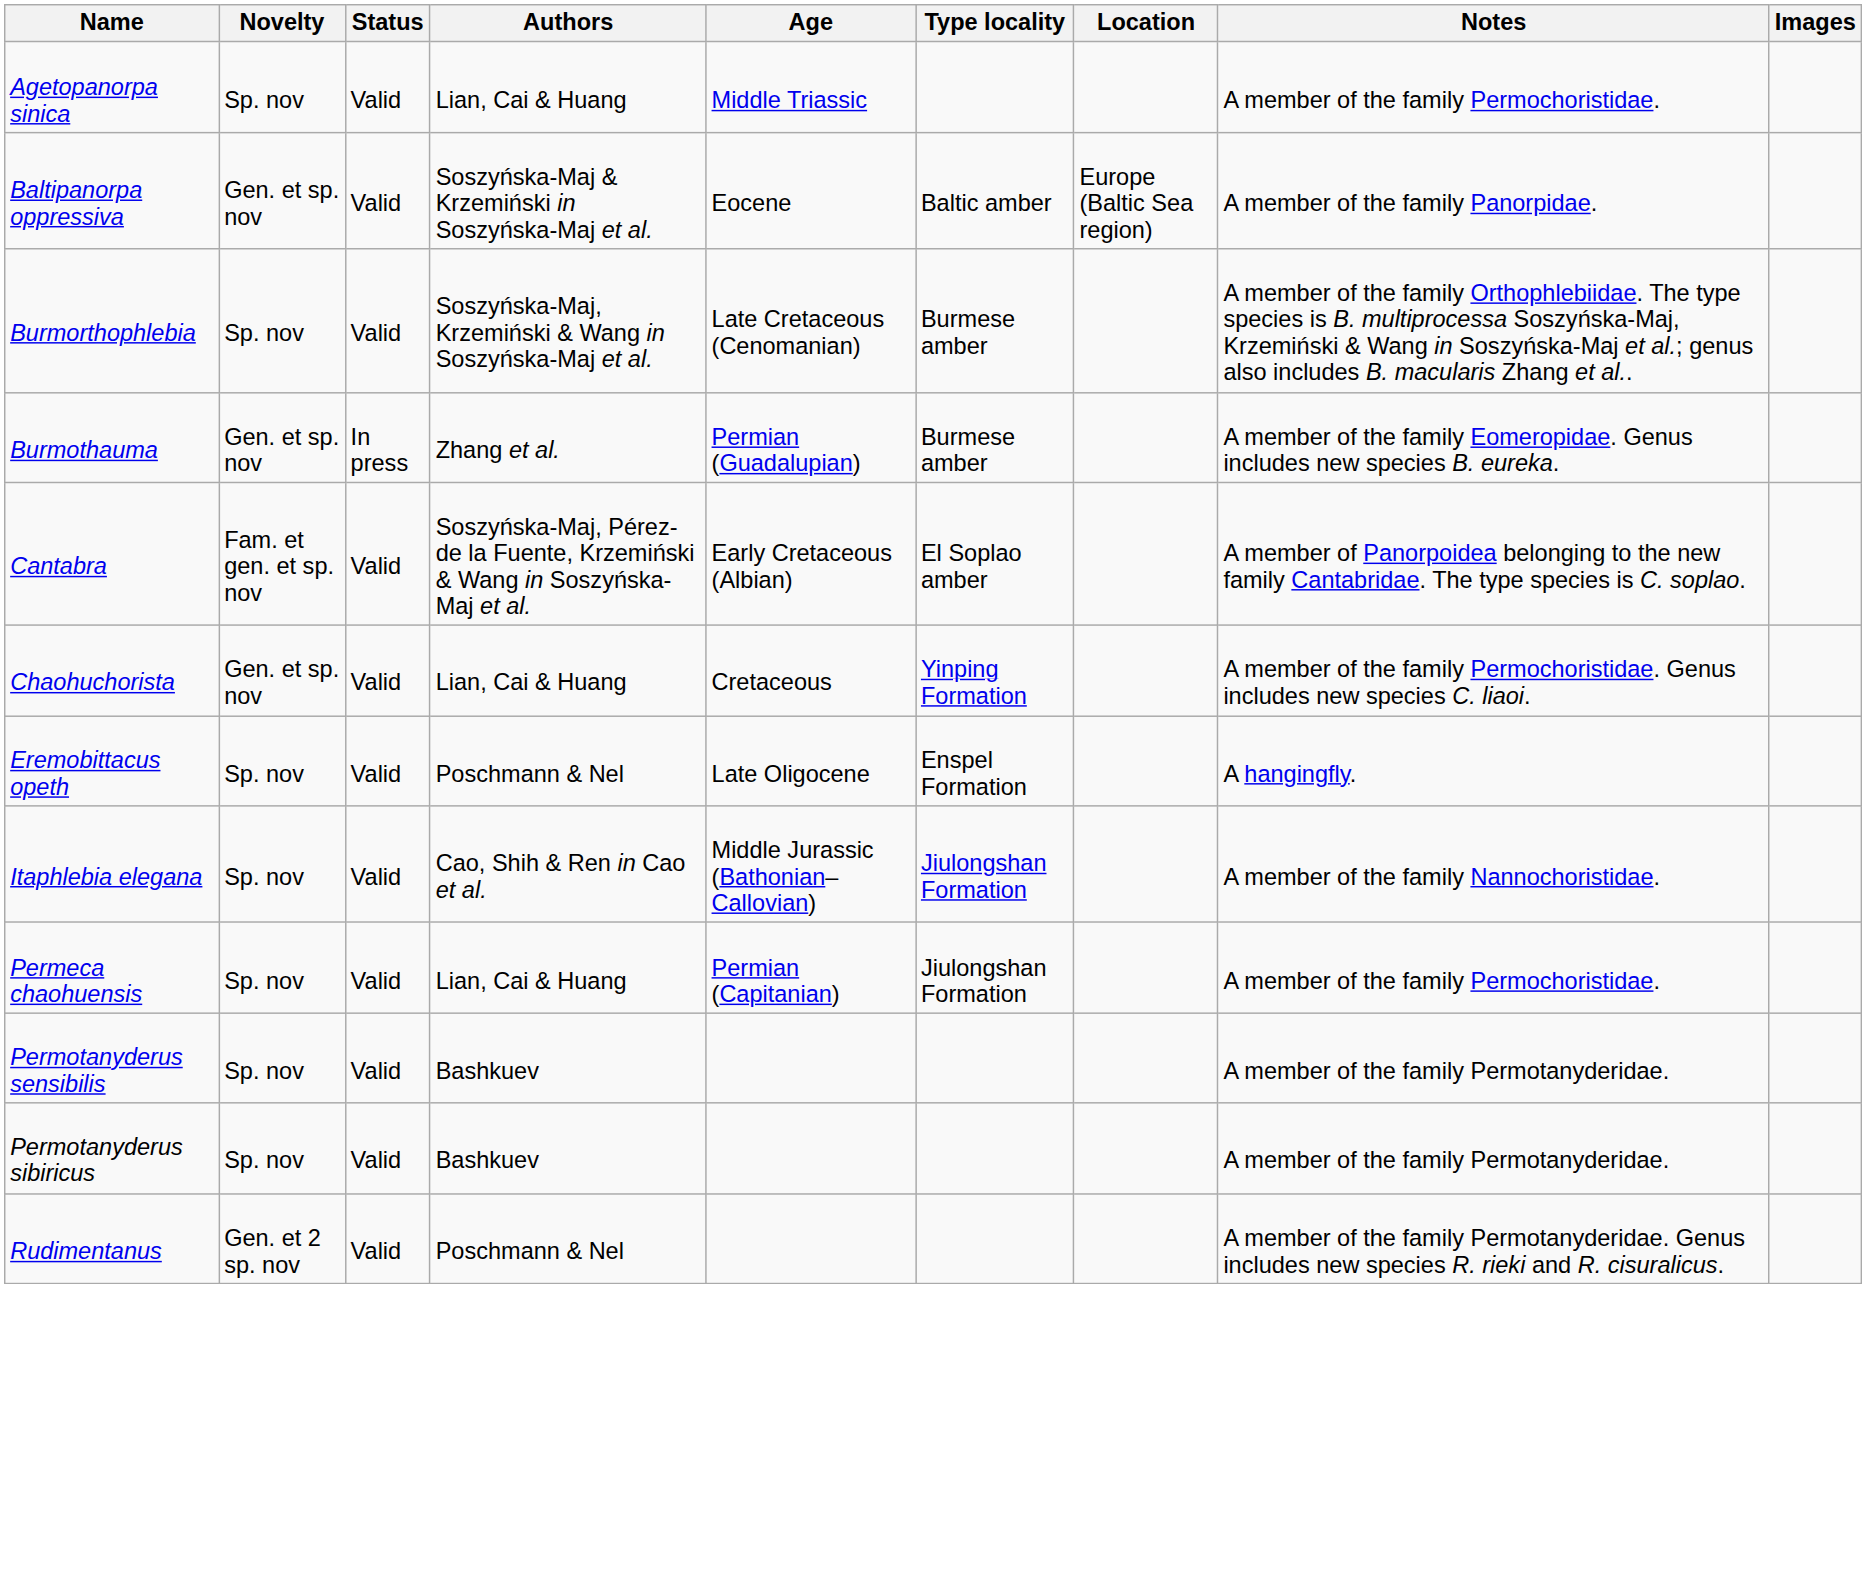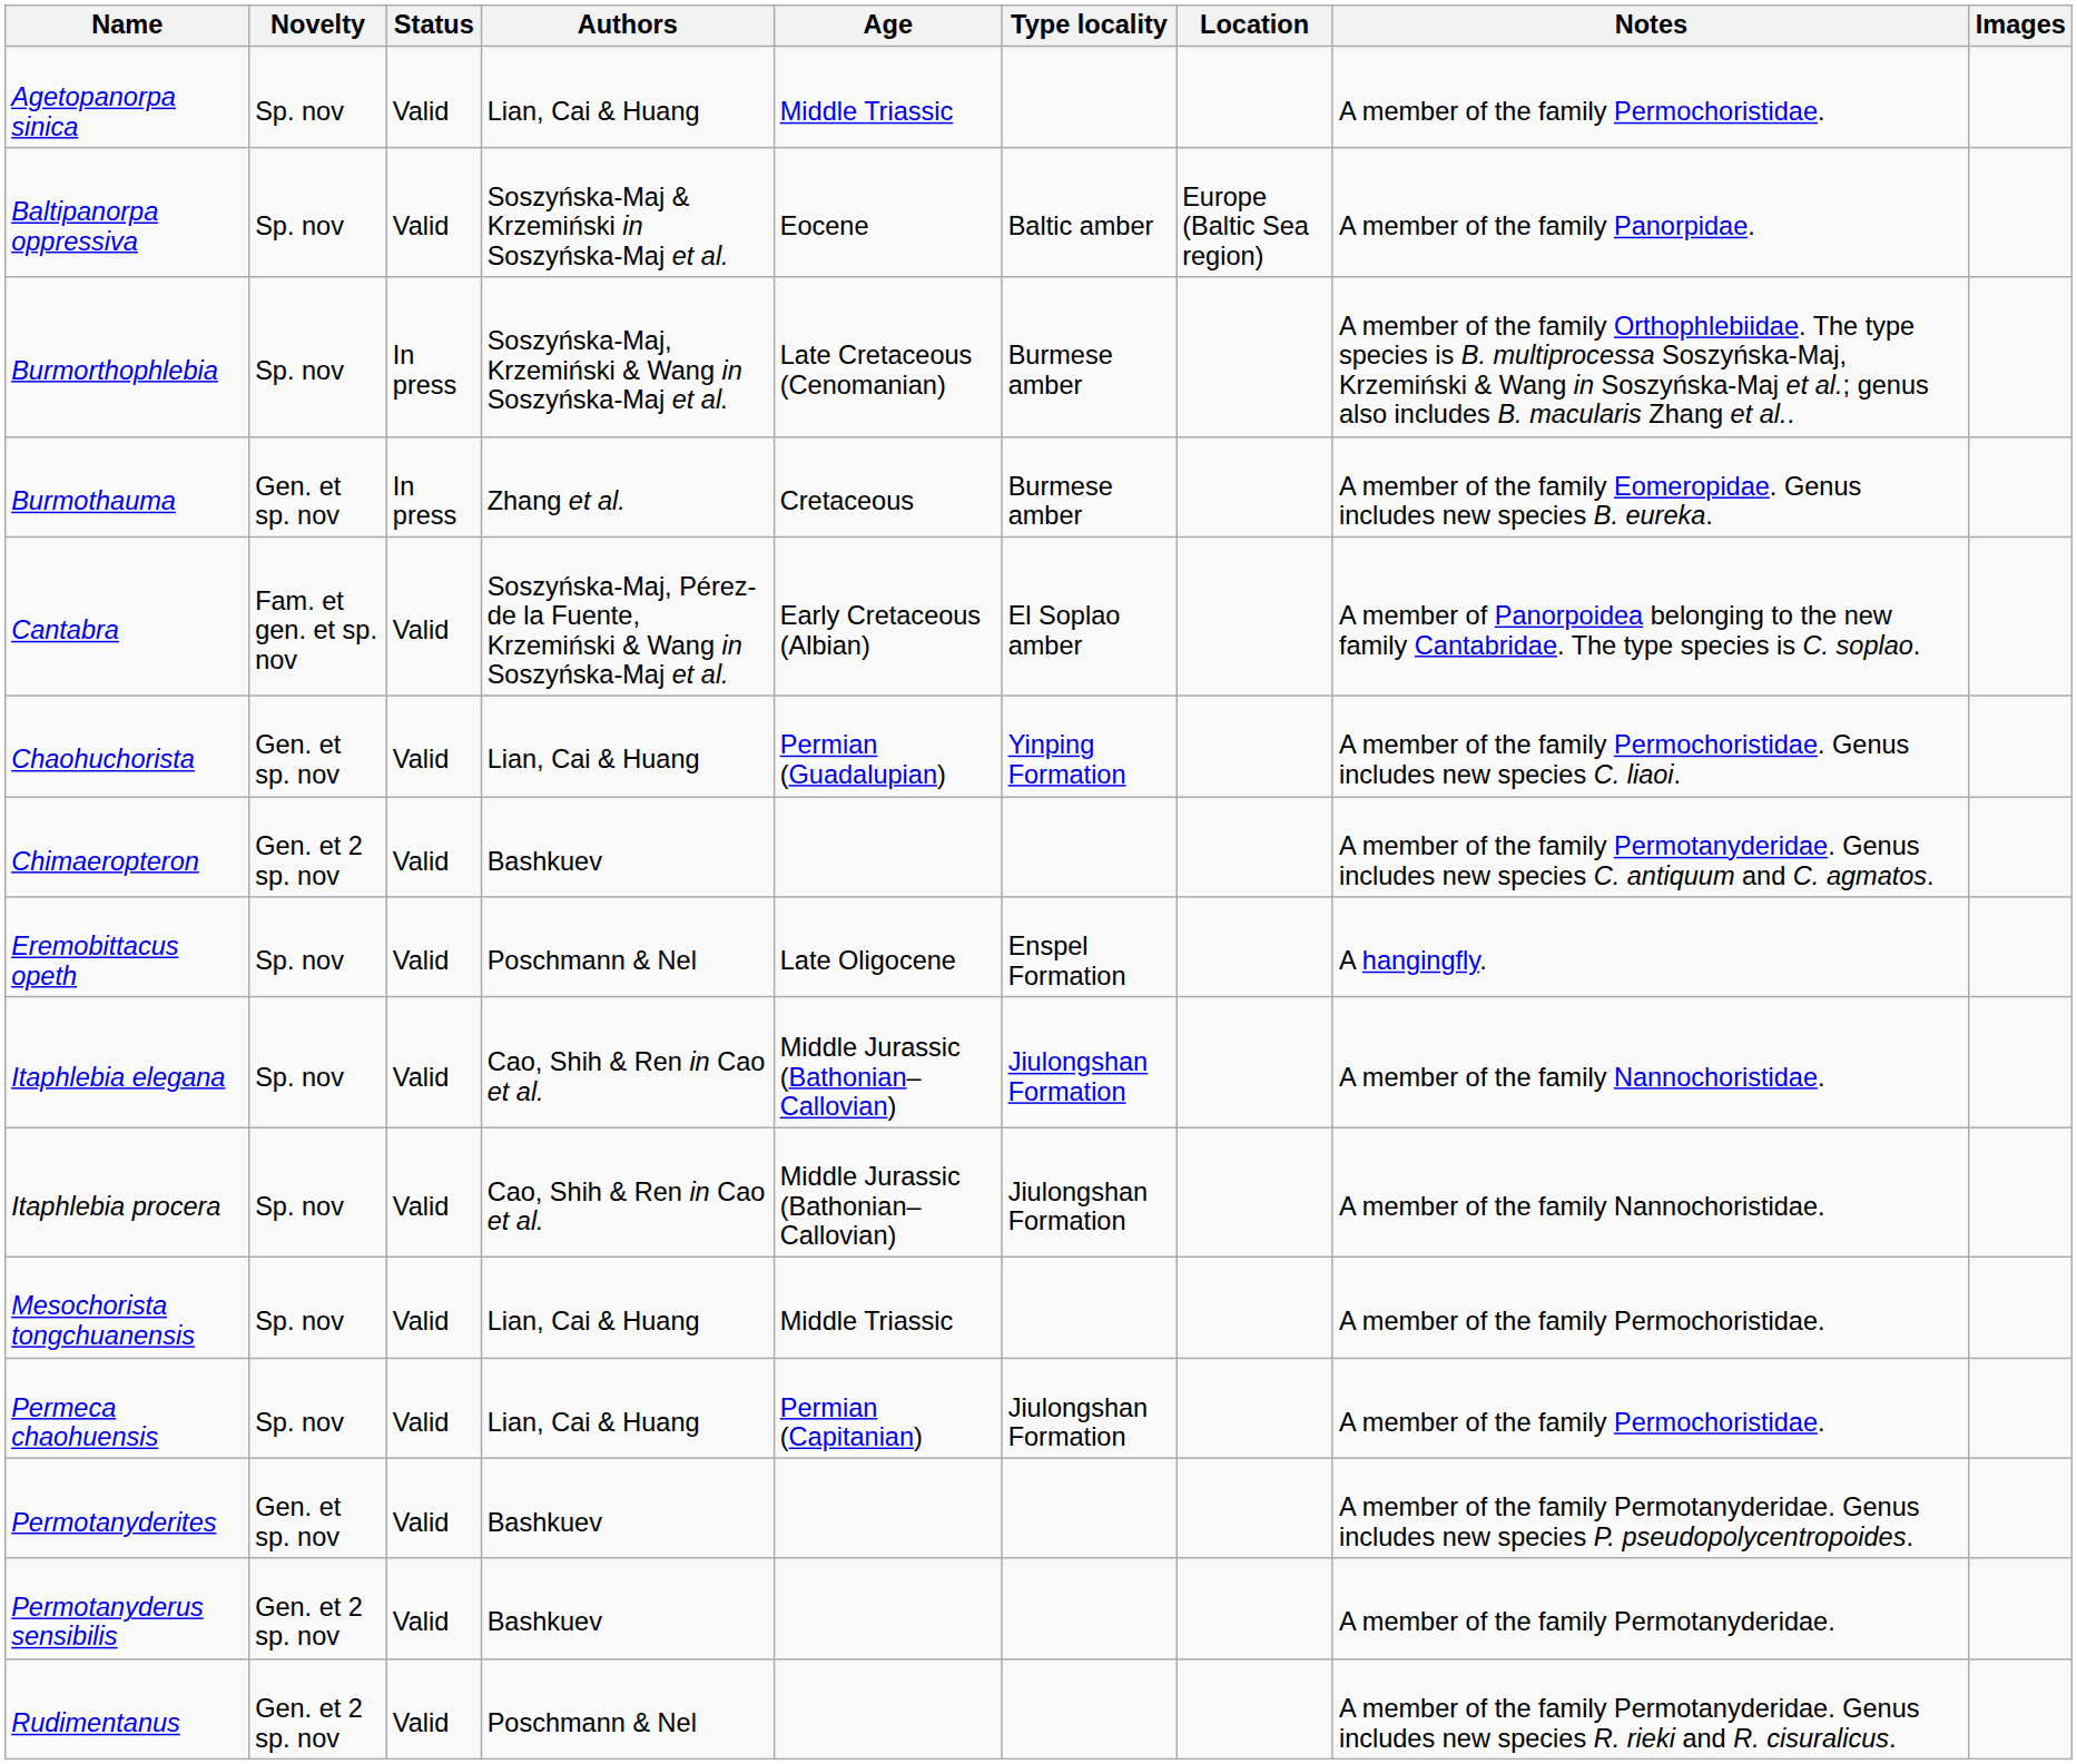Baltipanorpa oppressiva | Novelty: Gen. et sp. nov -> Sp. nov
Burmorthophlebia | Status: Valid -> In press
Burmothauma | Age: Permian (Guadalupian) -> Cretaceous
Chaohuchorista | Age: Cretaceous -> Permian (Guadalupian)
+ row: Chimaeropteron | Gen. et 2 sp. nov | Valid | Bashkuev | A member of the family Permotanyderidae. Genus includes new species C. antiquum and C. agmatos.
+ row: Itaphlebia procera | Sp. nov | Valid | Cao, Shih & Ren in Cao et al. | Middle Jurassic (Bathonian–Callovian) | Jiulongshan Formation | A member of the family Nannochoristidae.
+ row: Mesochorista tongchuanensis | Sp. nov | Valid | Lian, Cai & Huang | Middle Triassic | A member of the family Permochoristidae.
+ row: Permotanyderites | Gen. et sp. nov | Valid | Bashkuev | A member of the family Permotanyderidae. Genus includes new species P. pseudopolycentropoides.
Permotanyderus sensibilis | Novelty: Sp. nov -> Gen. et 2 sp. nov
- row: Permotanyderus sibiricus | Sp. nov | Valid | Bashkuev | A member of the family Permotanyderidae.
